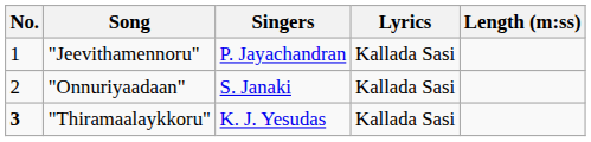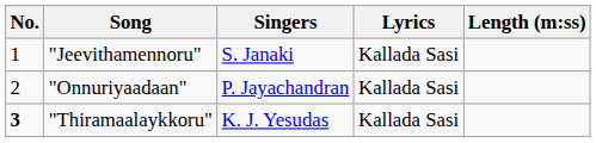"Jeevithamennoru" | Singers: P. Jayachandran -> S. Janaki
"Onnuriyaadaan" | Singers: S. Janaki -> P. Jayachandran
